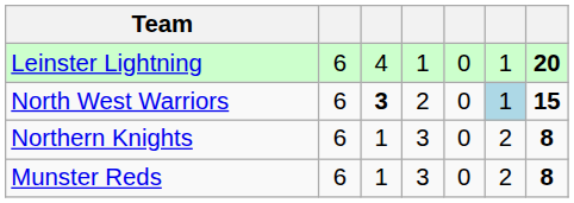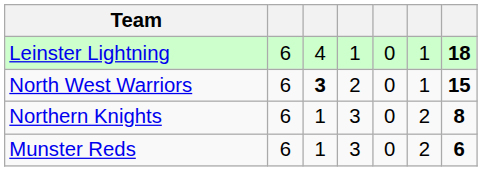Leinster Lightning | column 7: 20 -> 18
North West Warriors | column 6: lightblue background -> no background
Munster Reds | column 7: 8 -> 6
